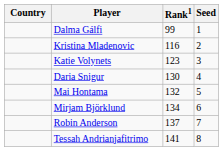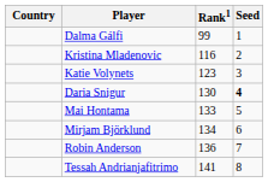Daria Snigur | Seed: normal -> bold
Mai Hontama | Rank1: 132 -> 133
Robin Anderson | Rank1: 137 -> 136
